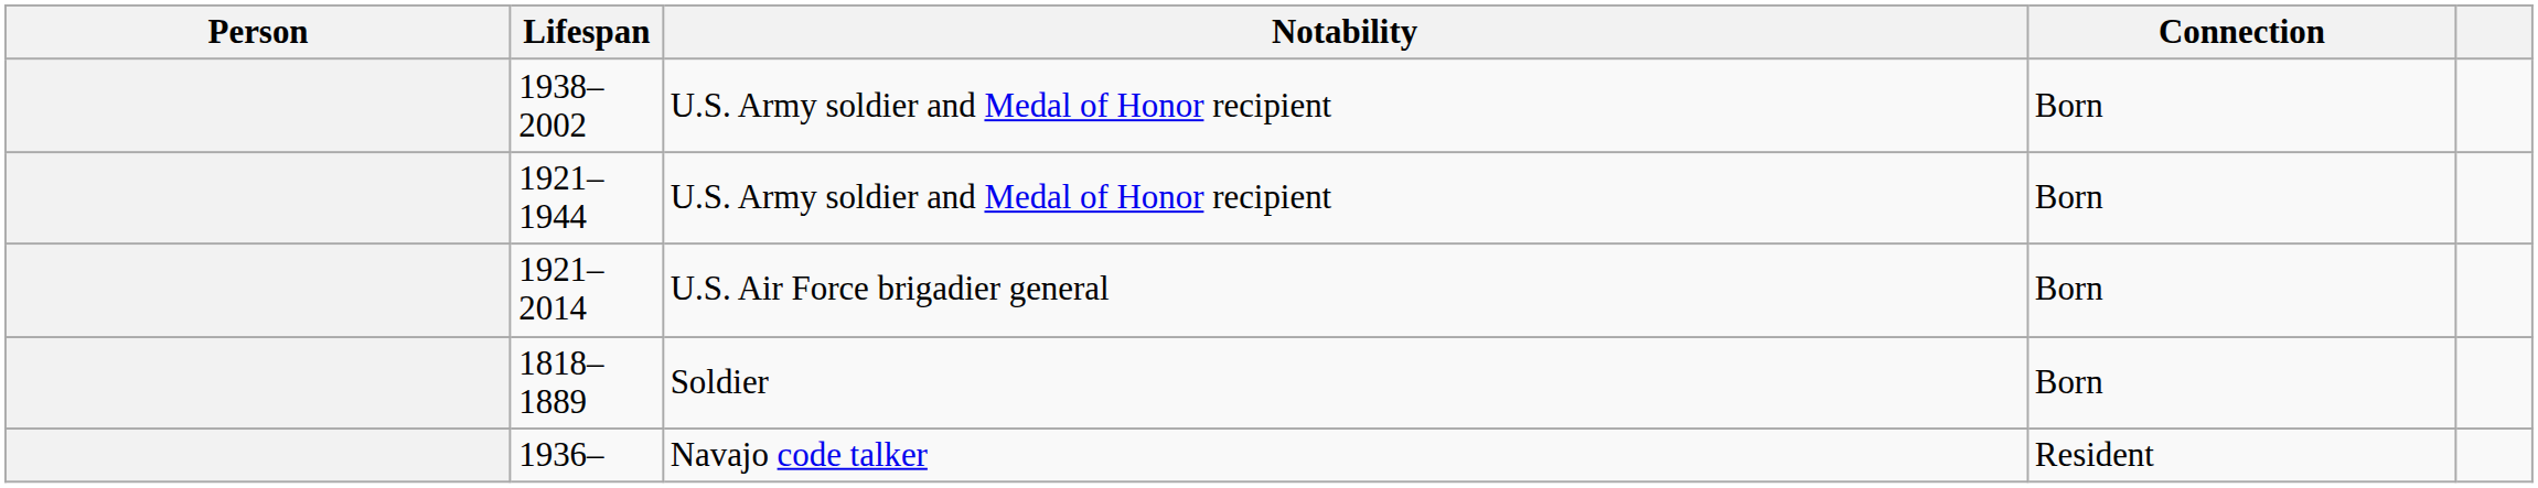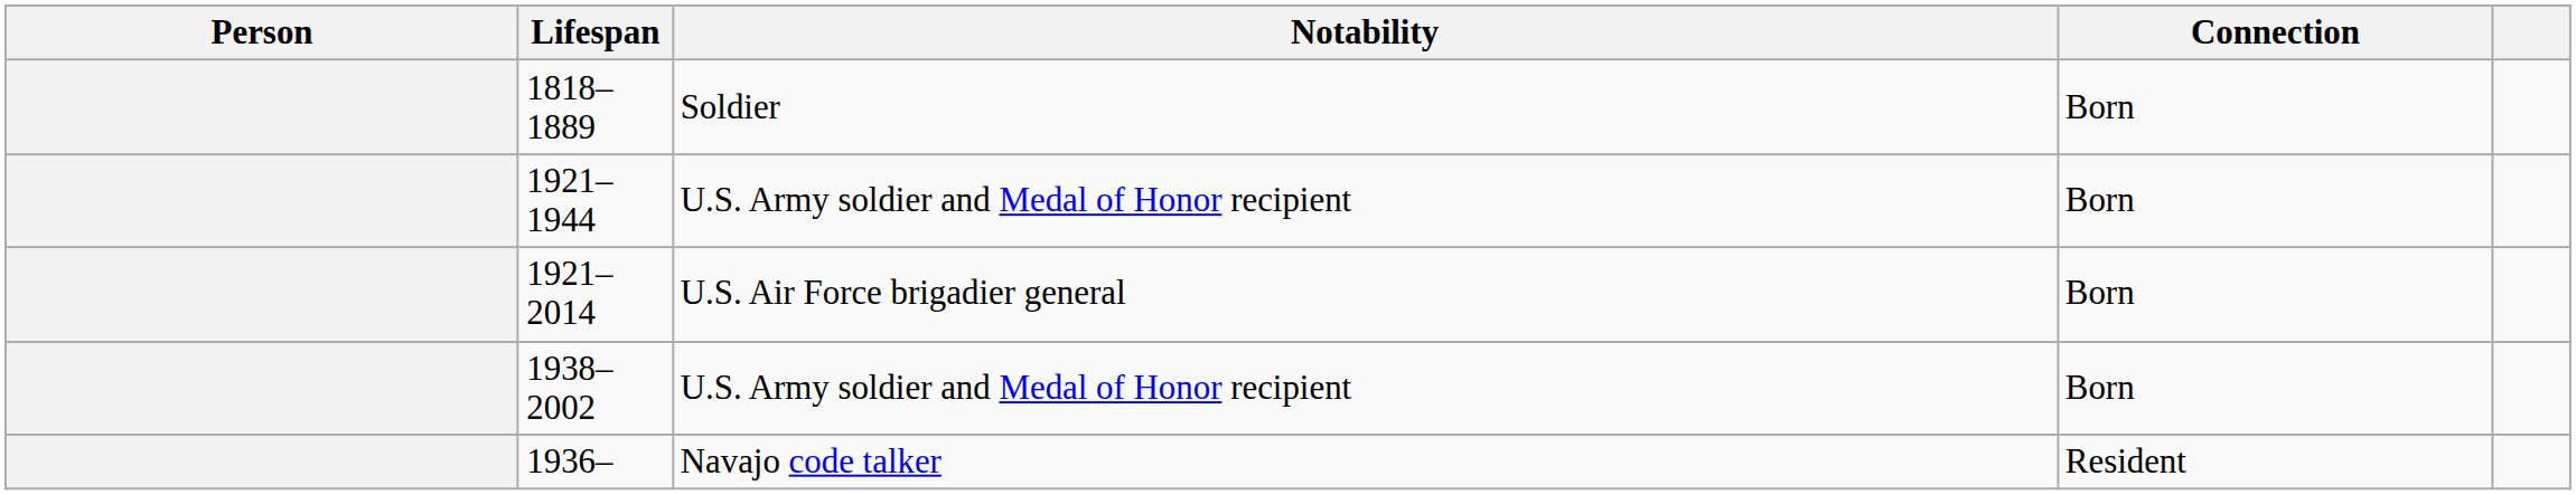rows swapped: 1818–1889 <-> 1938–2002
